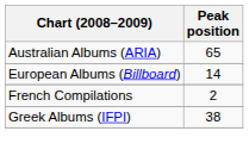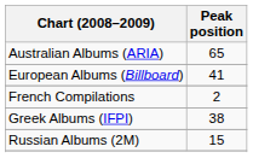European Albums (Billboard) | Peak position: 14 -> 41
+ row: Russian Albums (2M) | 15
